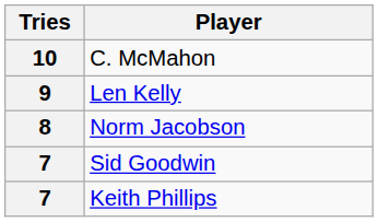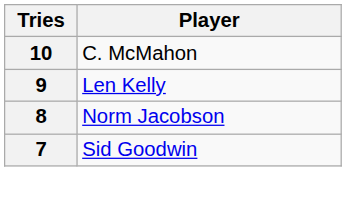- row: 7 | Keith Phillips
